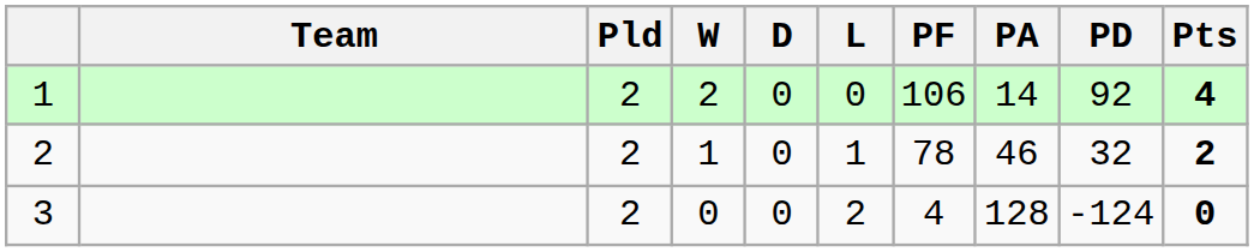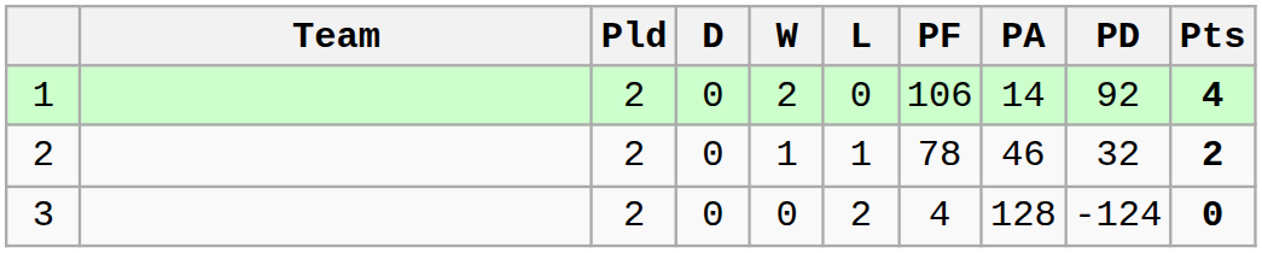columns swapped: W <-> D
